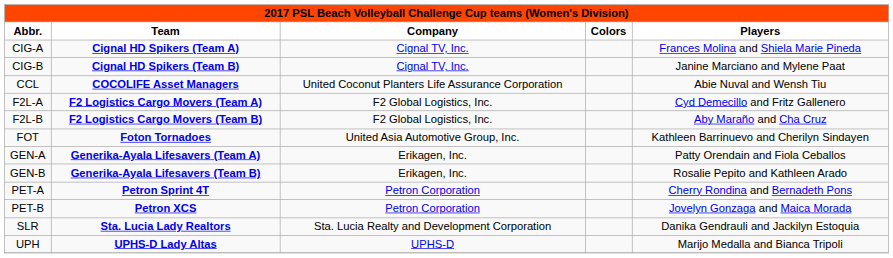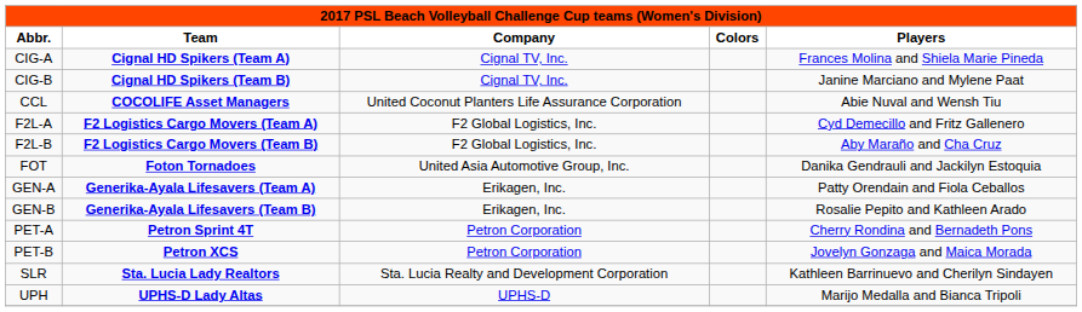FOT | Players: Kathleen Barrinuevo and Cherilyn Sindayen -> Danika Gendrauli and Jackilyn Estoquia
SLR | Players: Danika Gendrauli and Jackilyn Estoquia -> Kathleen Barrinuevo and Cherilyn Sindayen
